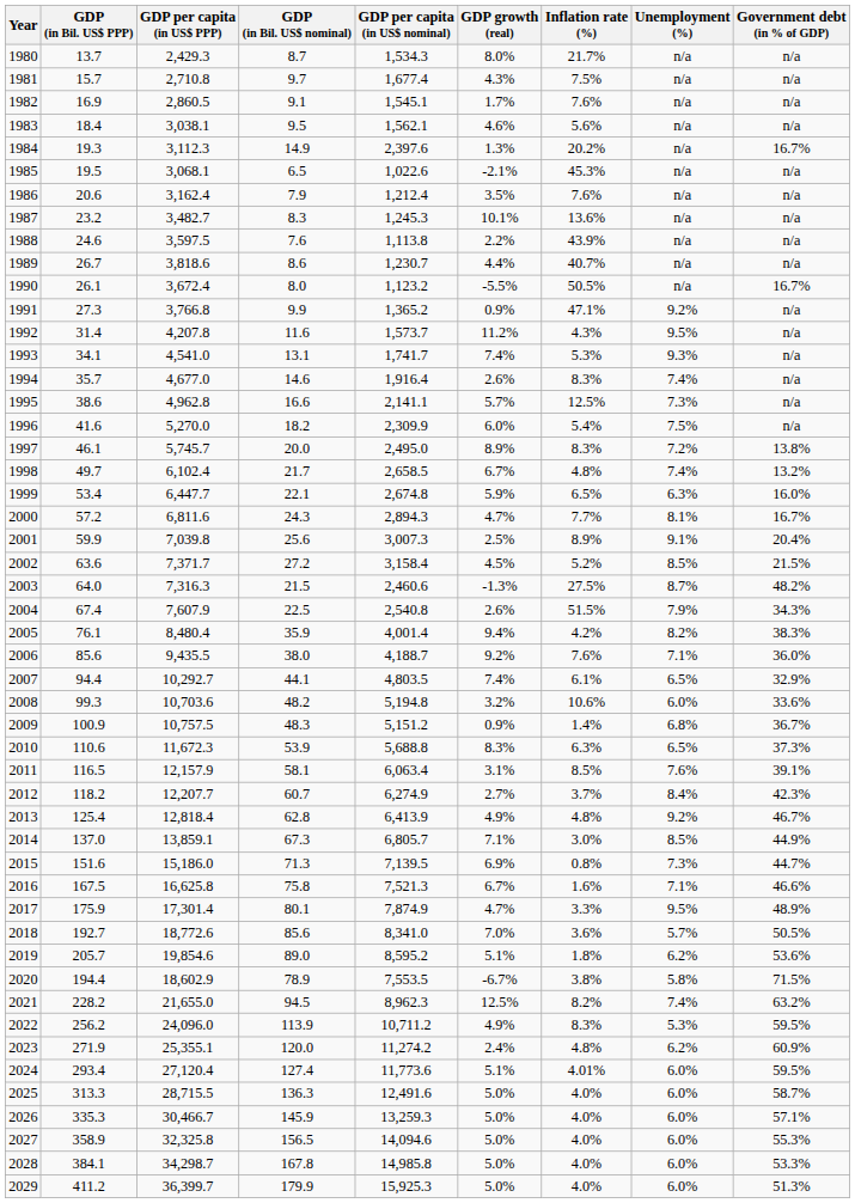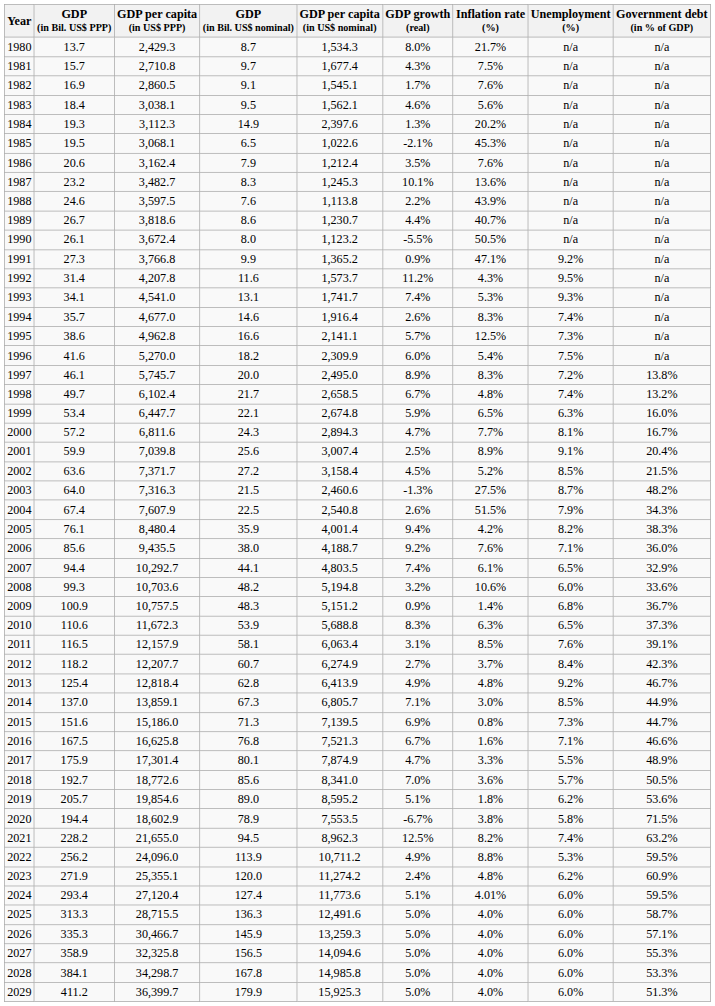1984 | Government debt (in % of GDP): 16.7% -> n/a
1990 | Government debt (in % of GDP): 16.7% -> n/a
2001 | GDP per capita (in US$ nominal): 3,007.3 -> 3,007.4
2016 | GDP (in Bil. US$ nominal): 75.8 -> 76.8
2017 | Unemployment (%): 9.5% -> 5.5%
2022 | Inflation rate (%): 8.3% -> 8.8%
